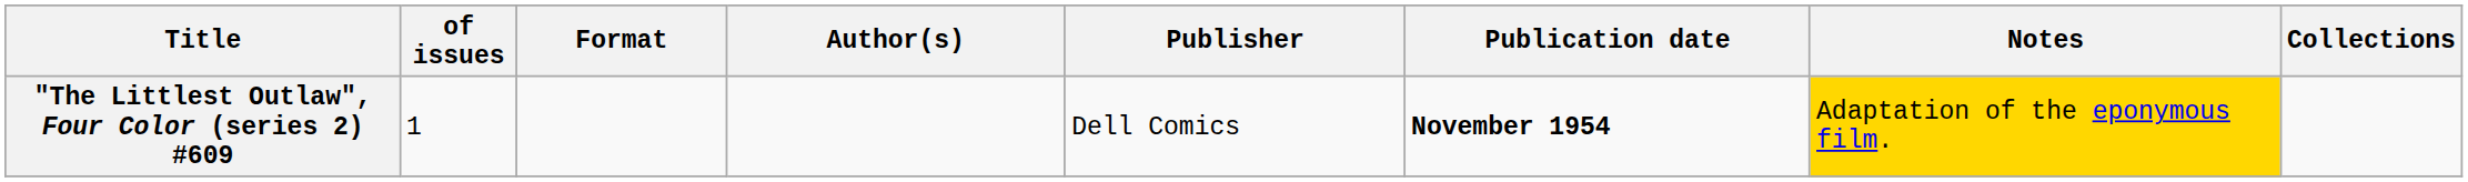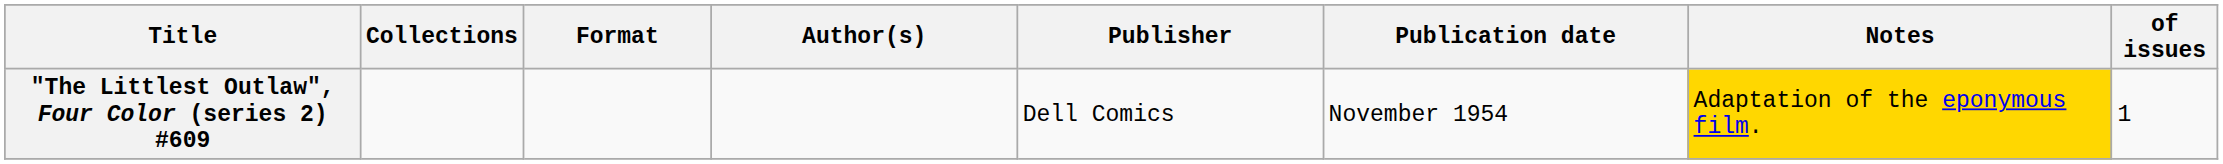columns swapped: of issues <-> Collections
"The Littlest Outlaw", Four Color (series 2) #609 | Publication date: bold -> normal
